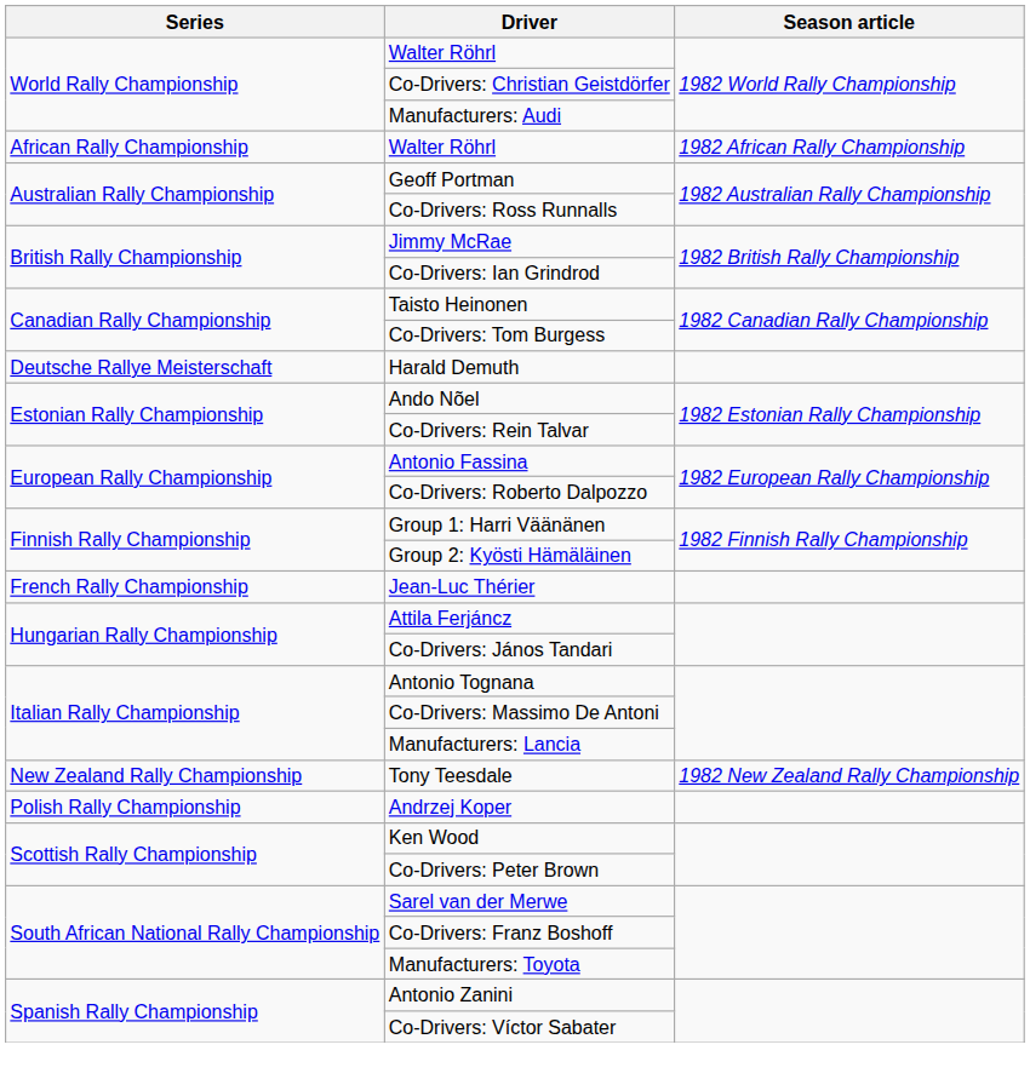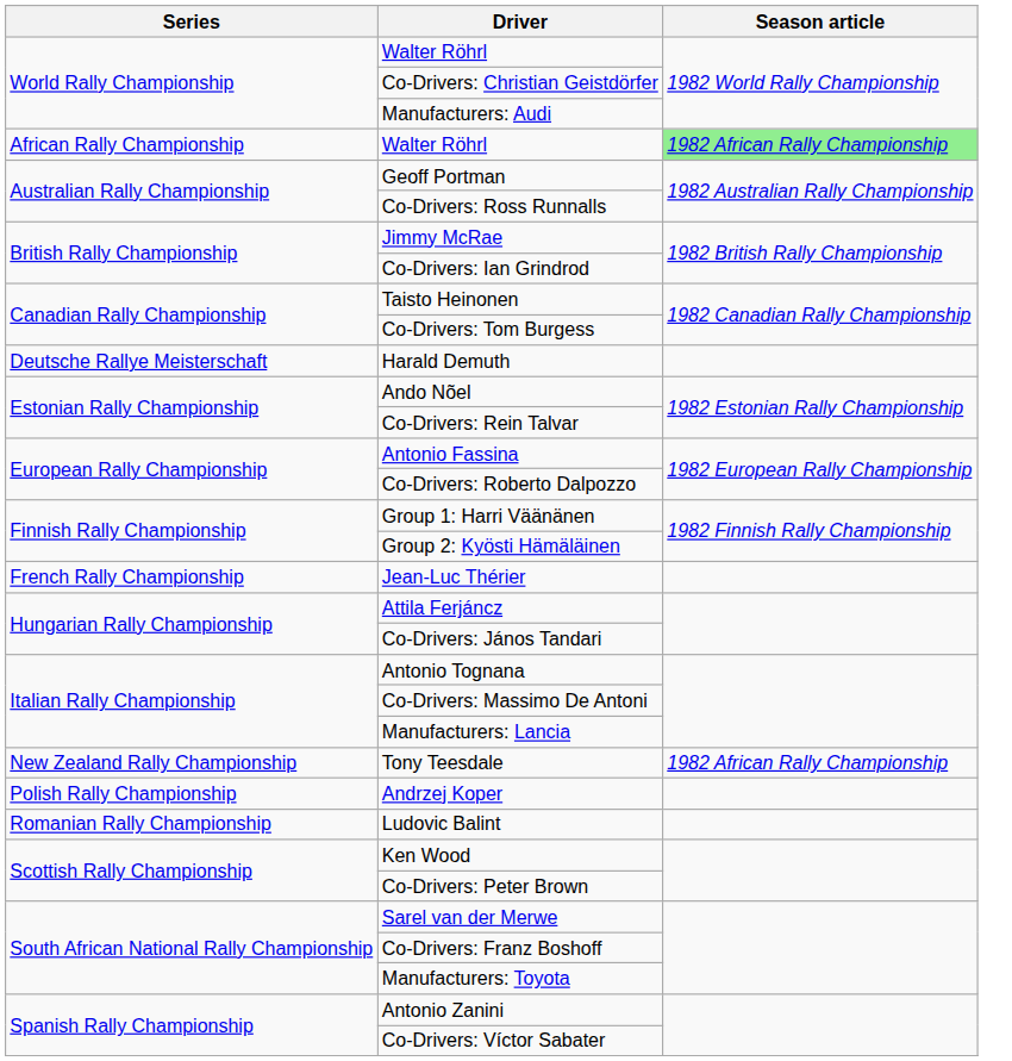African Rally Championship / Walter Röhrl | Season article: no background -> lightgreen background
Tony Teesdale | Season article: 1982 New Zealand Rally Championship -> 1982 African Rally Championship
+ row: Romanian Rally Championship | Ludovic Balint
